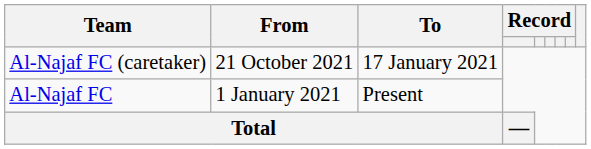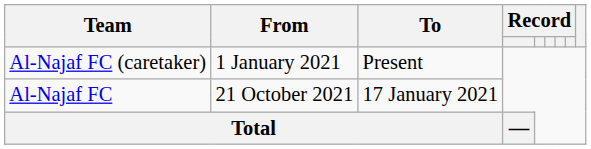Al-Najaf FC (caretaker) | From: 21 October 2021 -> 1 January 2021
Al-Najaf FC (caretaker) | To: 17 January 2021 -> Present
Al-Najaf FC | From: 1 January 2021 -> 21 October 2021
Al-Najaf FC | To: Present -> 17 January 2021
